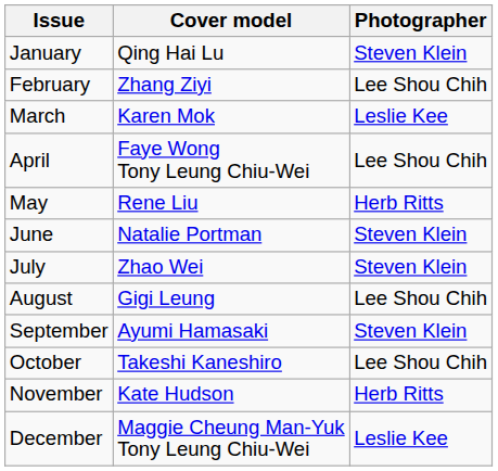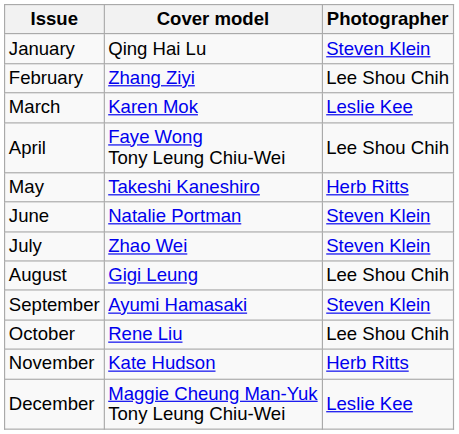May | Cover model: Rene Liu -> Takeshi Kaneshiro
October | Cover model: Takeshi Kaneshiro -> Rene Liu
